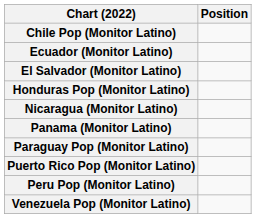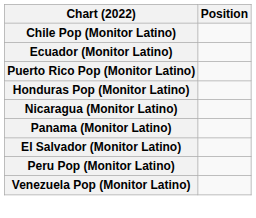rows swapped: El Salvador (Monitor Latino) <-> Puerto Rico Pop (Monitor Latino)
- row: Paraguay Pop (Monitor Latino)
